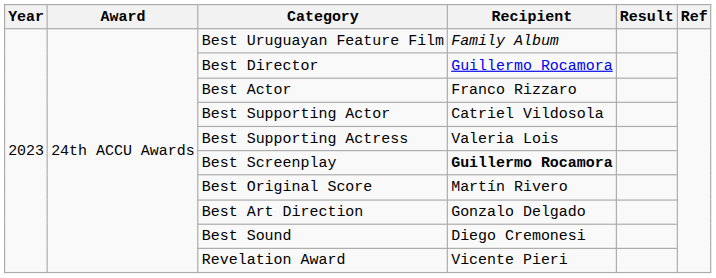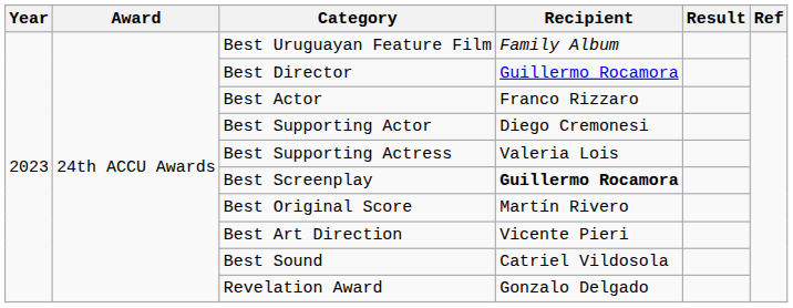Best Supporting Actor | Recipient: Catriel Vildosola -> Diego Cremonesi
Best Art Direction | Recipient: Gonzalo Delgado -> Vicente Pieri
Best Sound | Recipient: Diego Cremonesi -> Catriel Vildosola
Revelation Award | Recipient: Vicente Pieri -> Gonzalo Delgado
